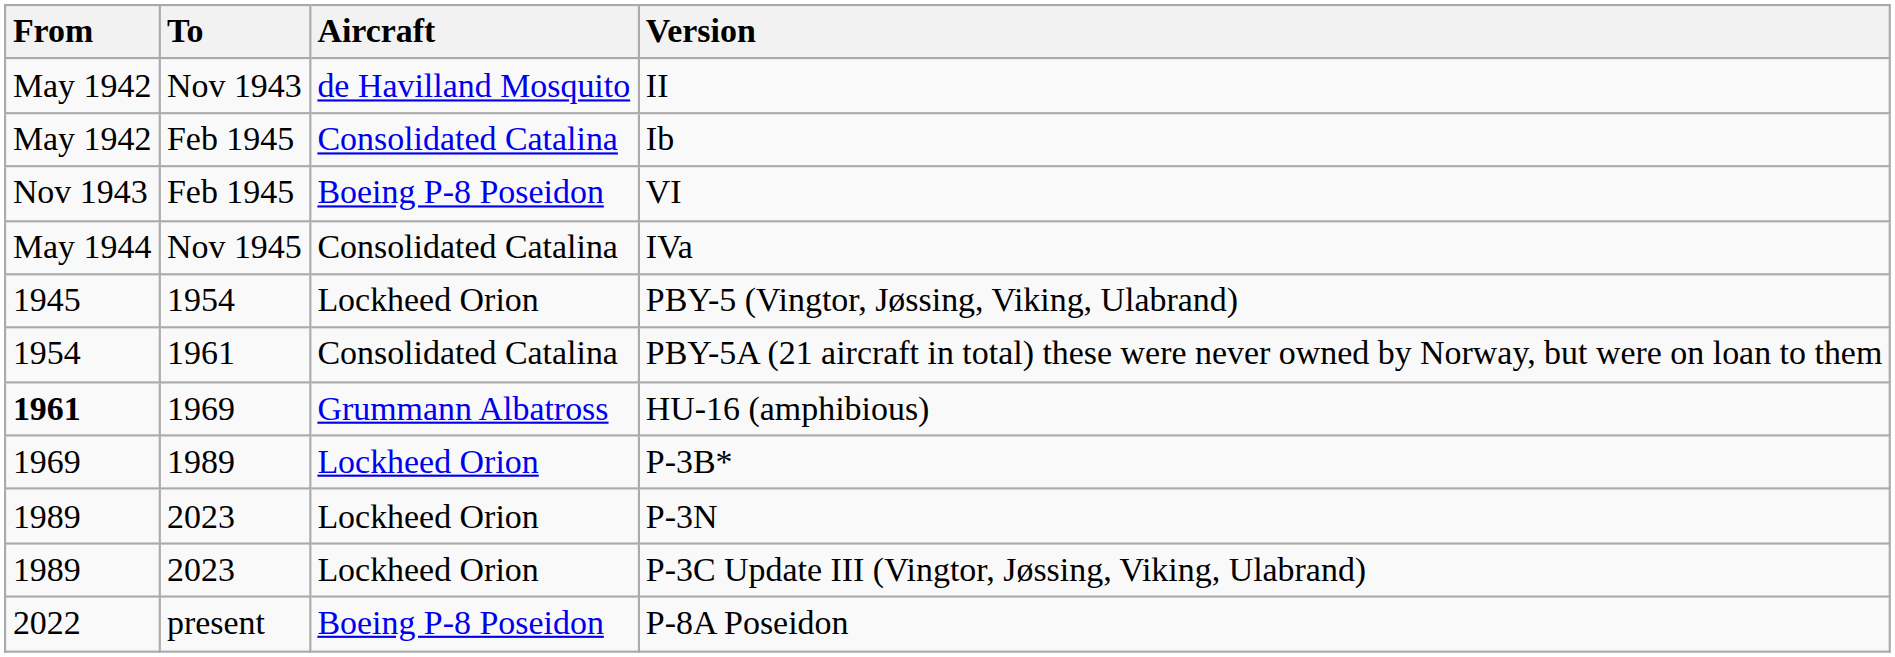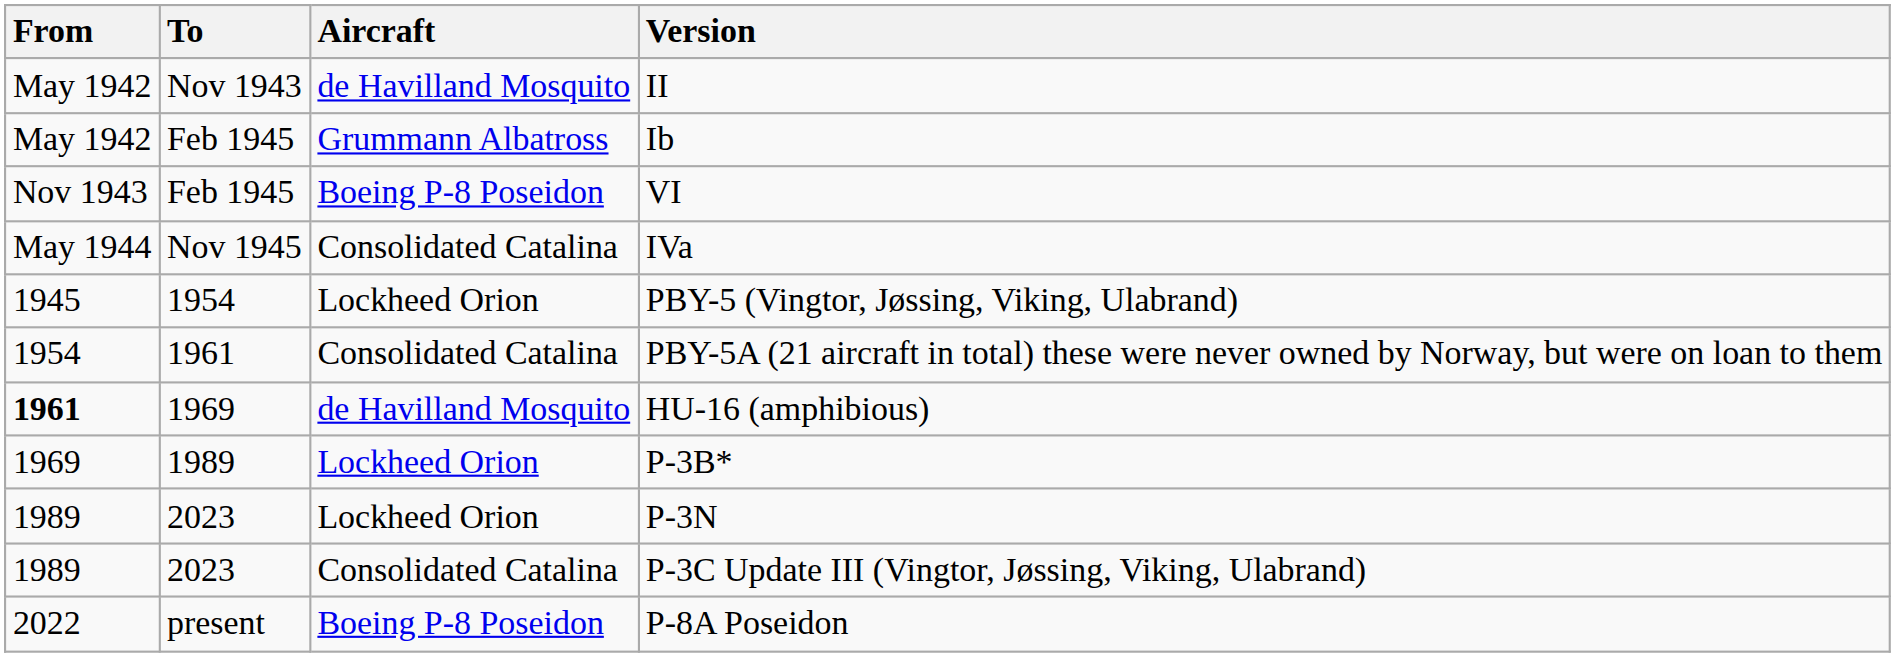Ib | Aircraft: Consolidated Catalina -> Grummann Albatross
HU-16 (amphibious) | Aircraft: Grummann Albatross -> de Havilland Mosquito
P-3C Update III (Vingtor, Jøssing, Viking, Ulabrand) | Aircraft: Lockheed Orion -> Consolidated Catalina
